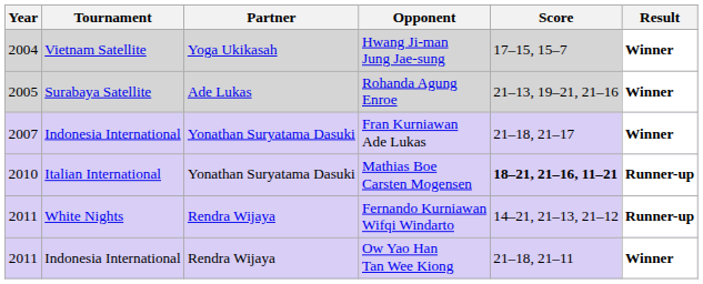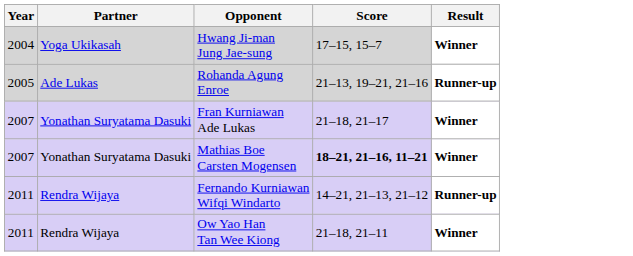- column: Tournament | Vietnam Satellite | Surabaya Satellite | Indonesia International | Italian International | White Nights | Indonesia International
Rohanda Agung Enroe | Result: Winner -> Runner-up
Mathias Boe Carsten Mogensen | Year: 2010 -> 2007
Mathias Boe Carsten Mogensen | Result: Runner-up -> Winner
